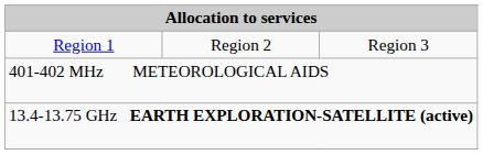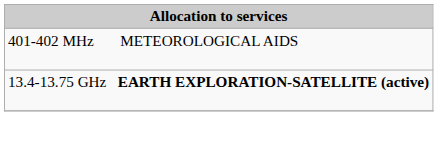- row: Region 1 | Region 2 | Region 3
